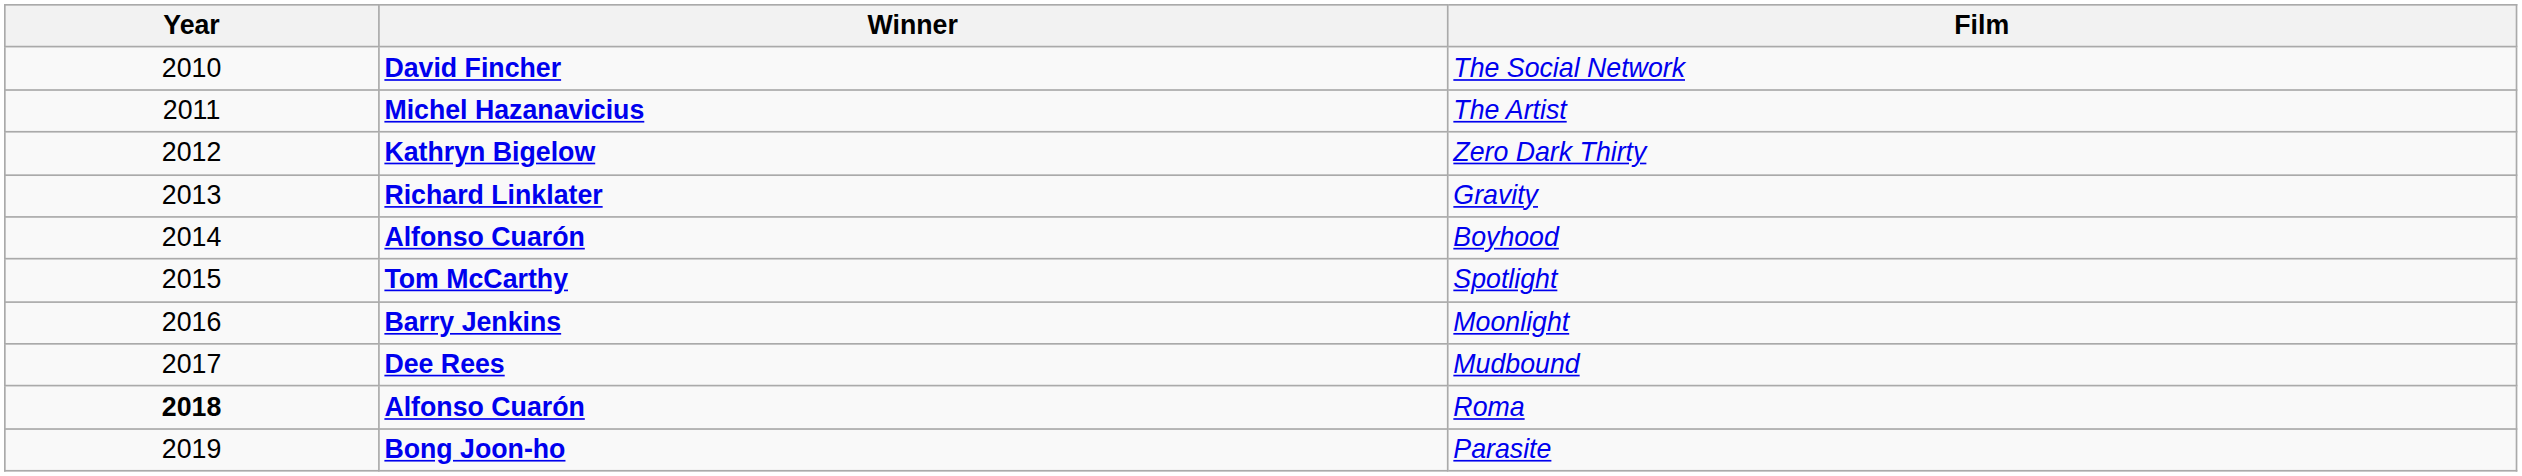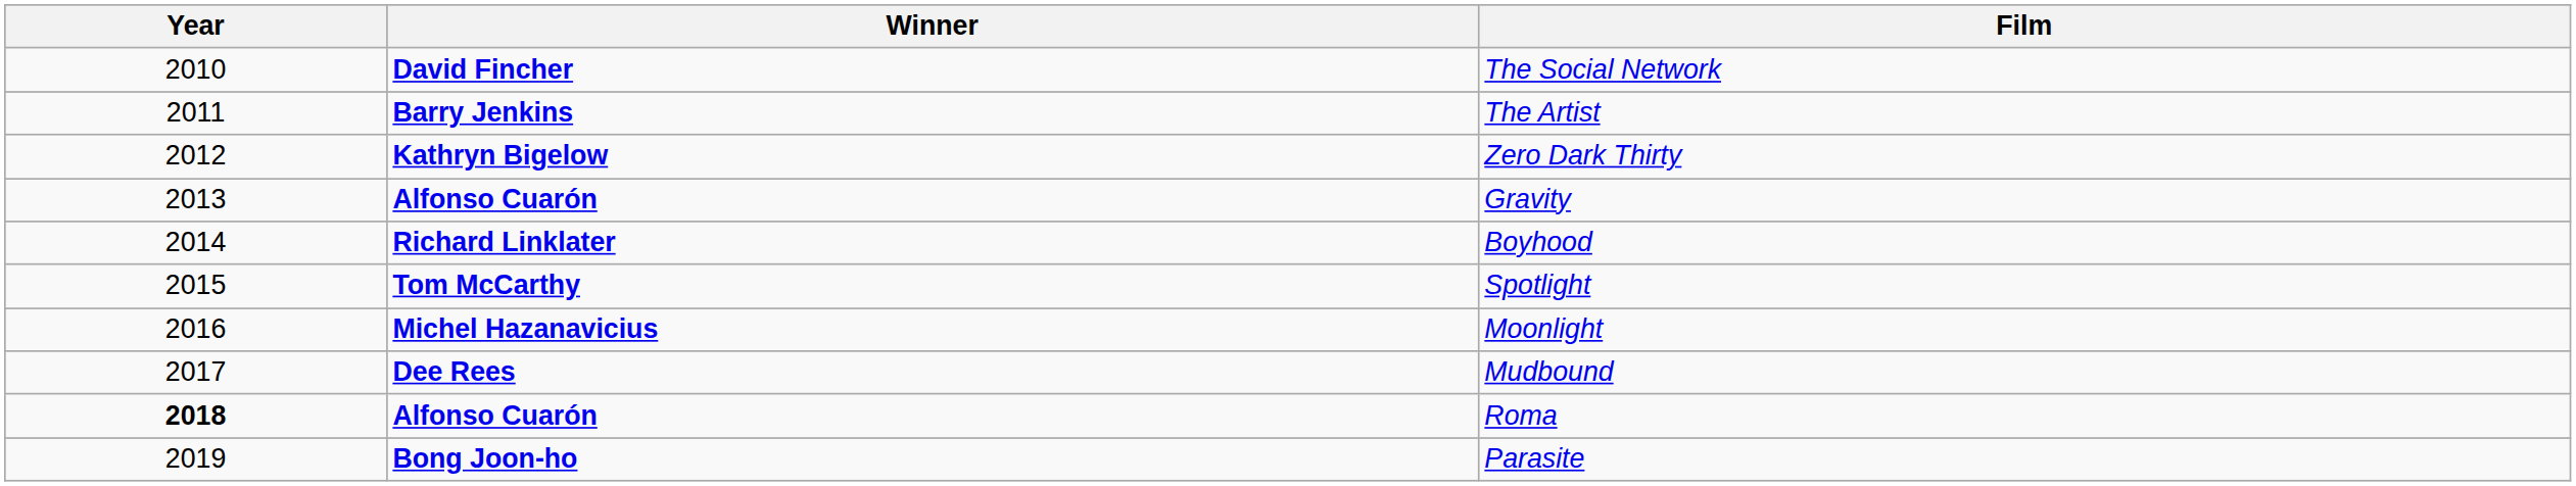The Artist | Winner: Michel Hazanavicius -> Barry Jenkins
Gravity | Winner: Richard Linklater -> Alfonso Cuarón
Boyhood | Winner: Alfonso Cuarón -> Richard Linklater
Moonlight | Winner: Barry Jenkins -> Michel Hazanavicius
